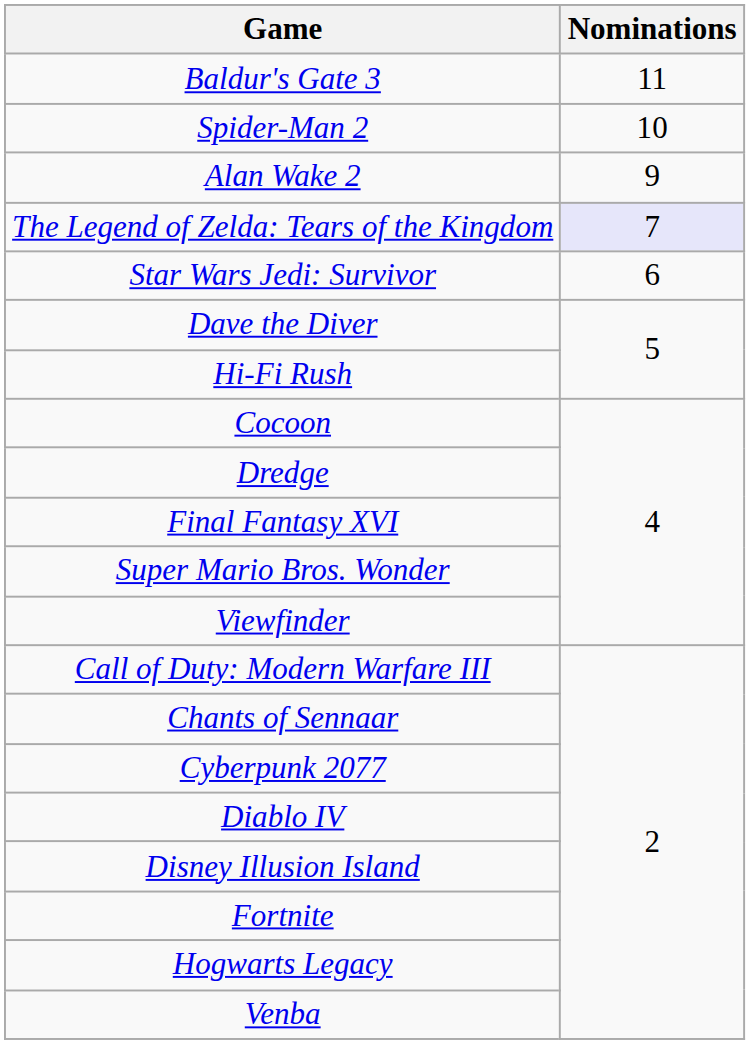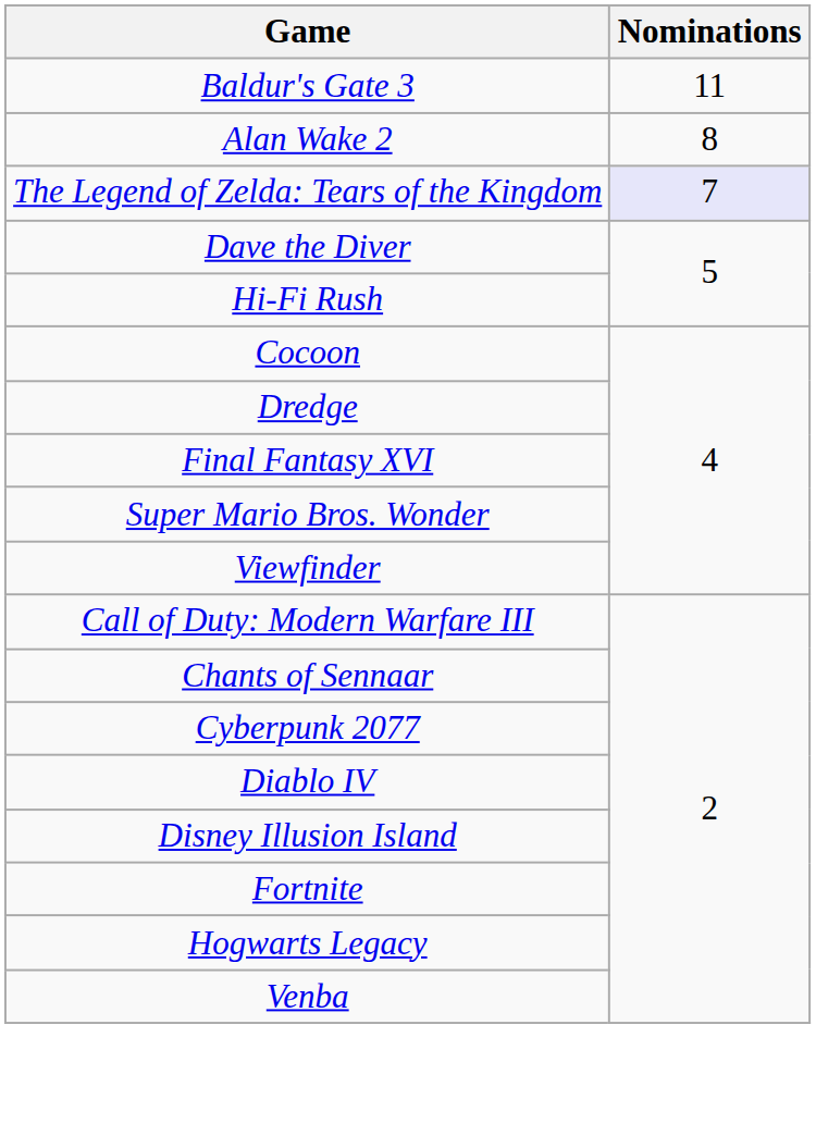- row: Spider-Man 2 | 10
Alan Wake 2 | Nominations: 9 -> 8
- row: Star Wars Jedi: Survivor | 6
